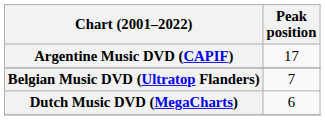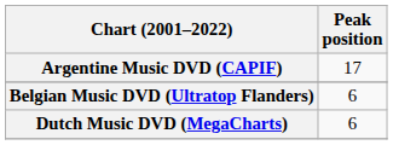Belgian Music DVD (Ultratop Flanders) | Peak position: 7 -> 6
